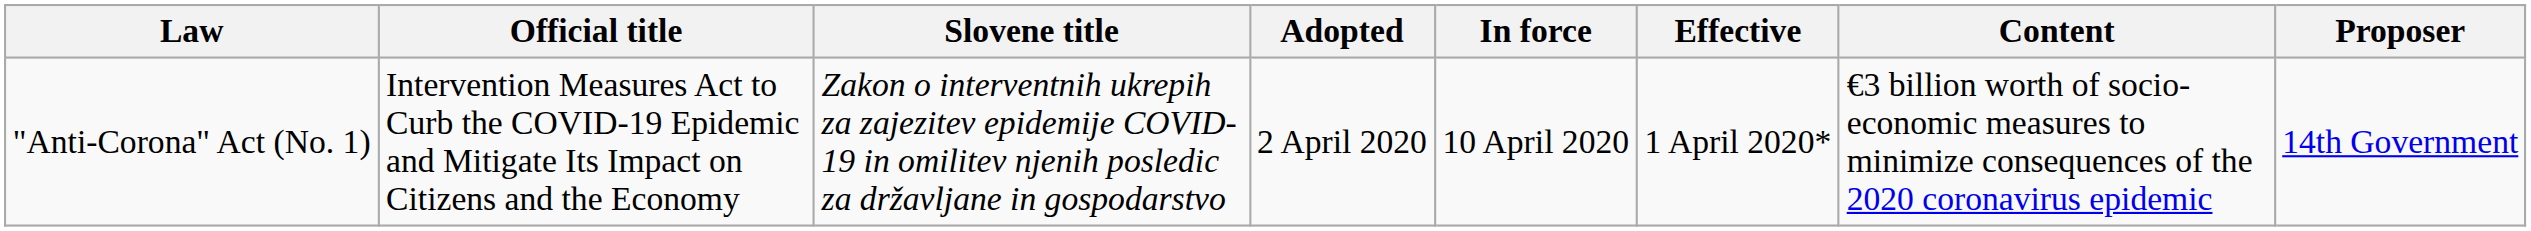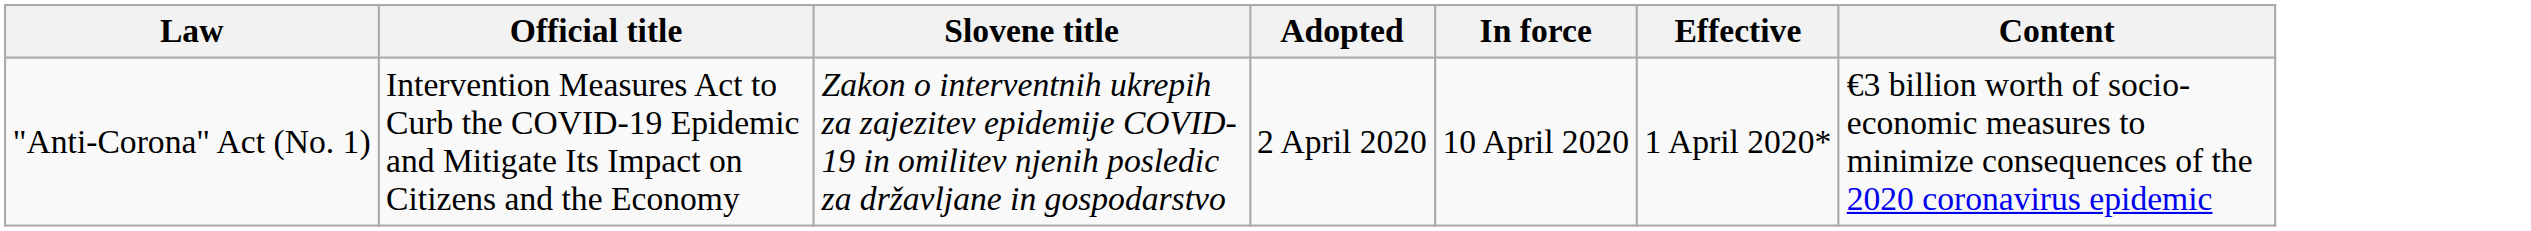- column: Proposer | 14th Government
